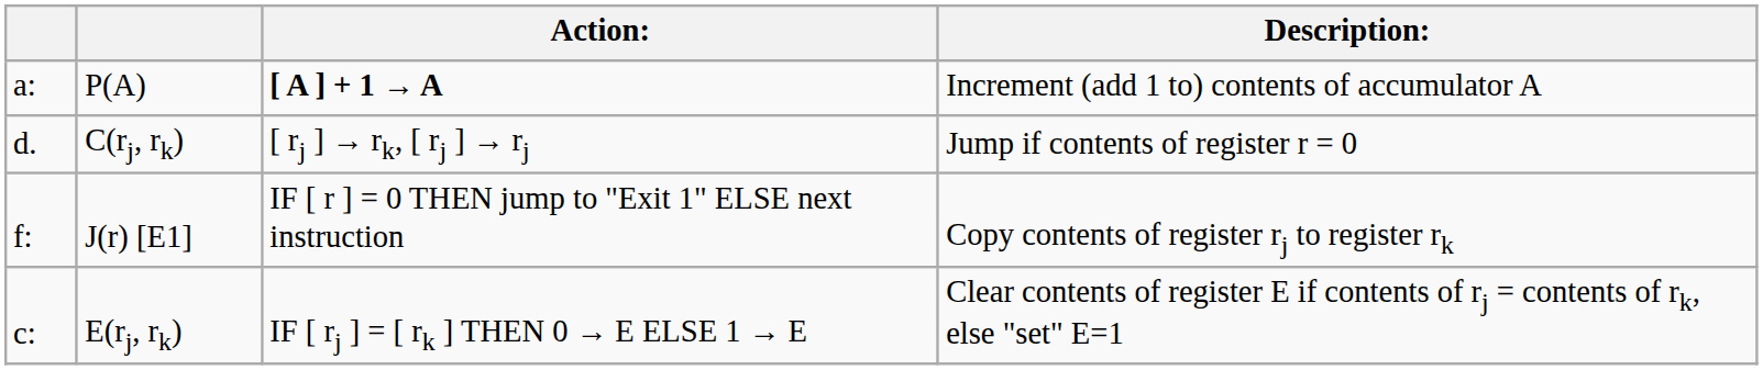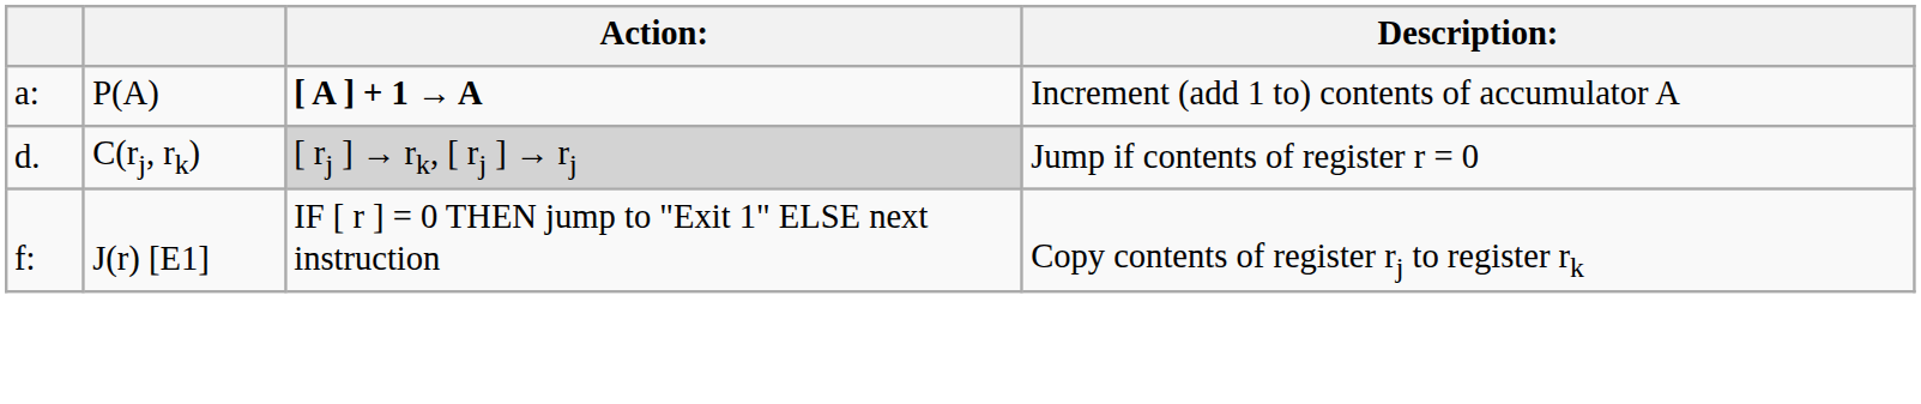C(rj, rk) | Action:: no background -> lightgrey background
- row: c: | E(rj, rk) | IF [ rj ] = [ rk ] THEN 0 → E ELSE 1 → E | Clear contents of register E if contents of rj = contents of rk, else "set" E=1
